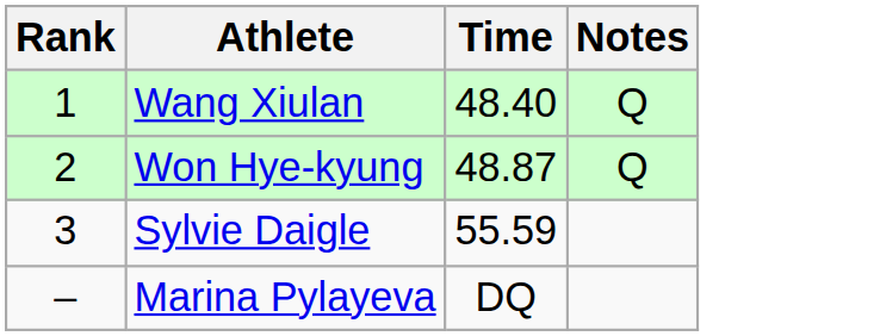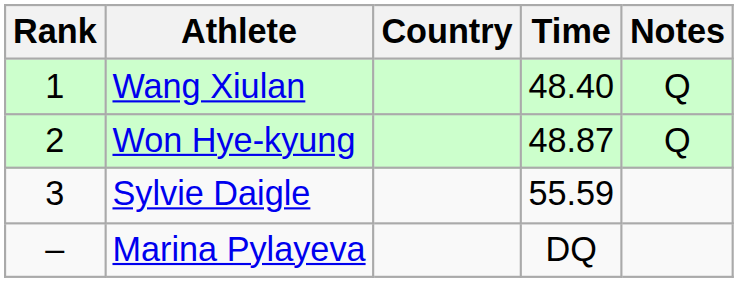+ column: Country
